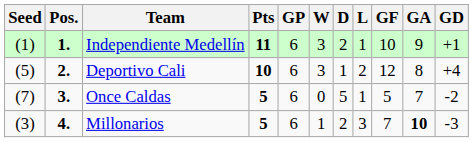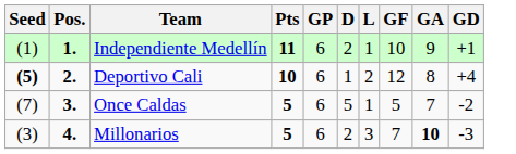- column: W | 3 | 3 | 0 | 1
Deportivo Cali | Seed: normal -> bold
